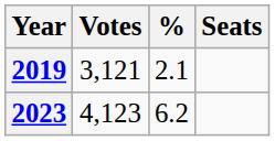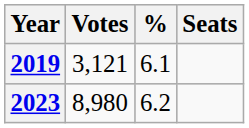2019 | %: 2.1 -> 6.1
2023 | Votes: 4,123 -> 8,980
